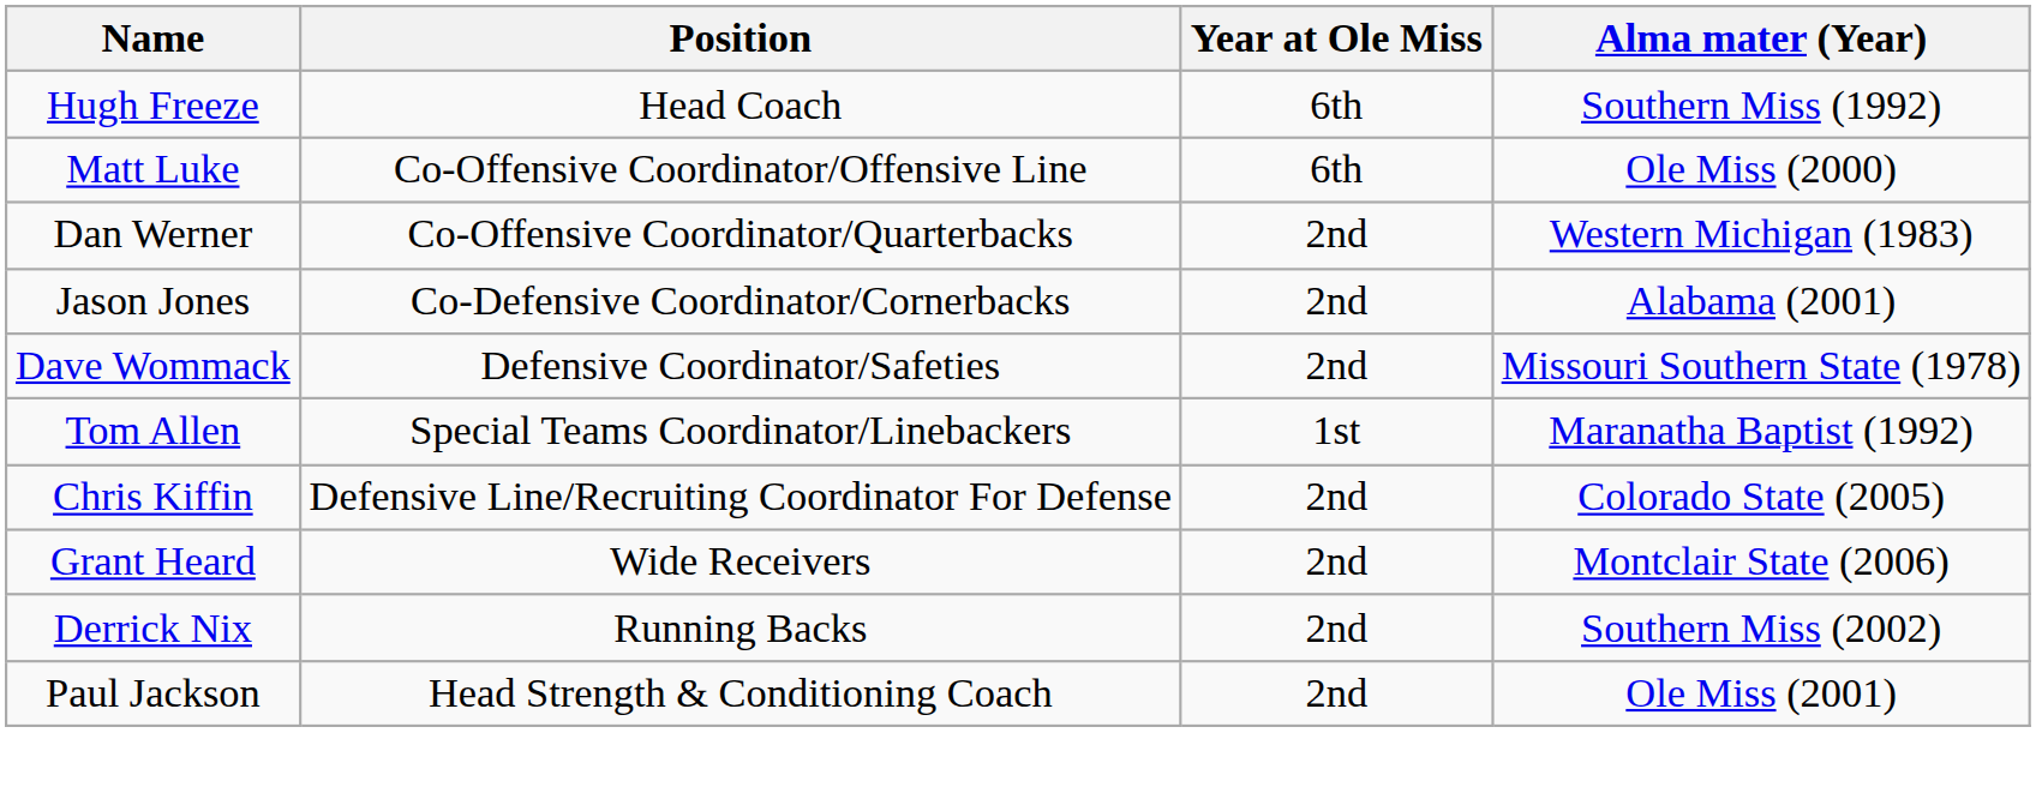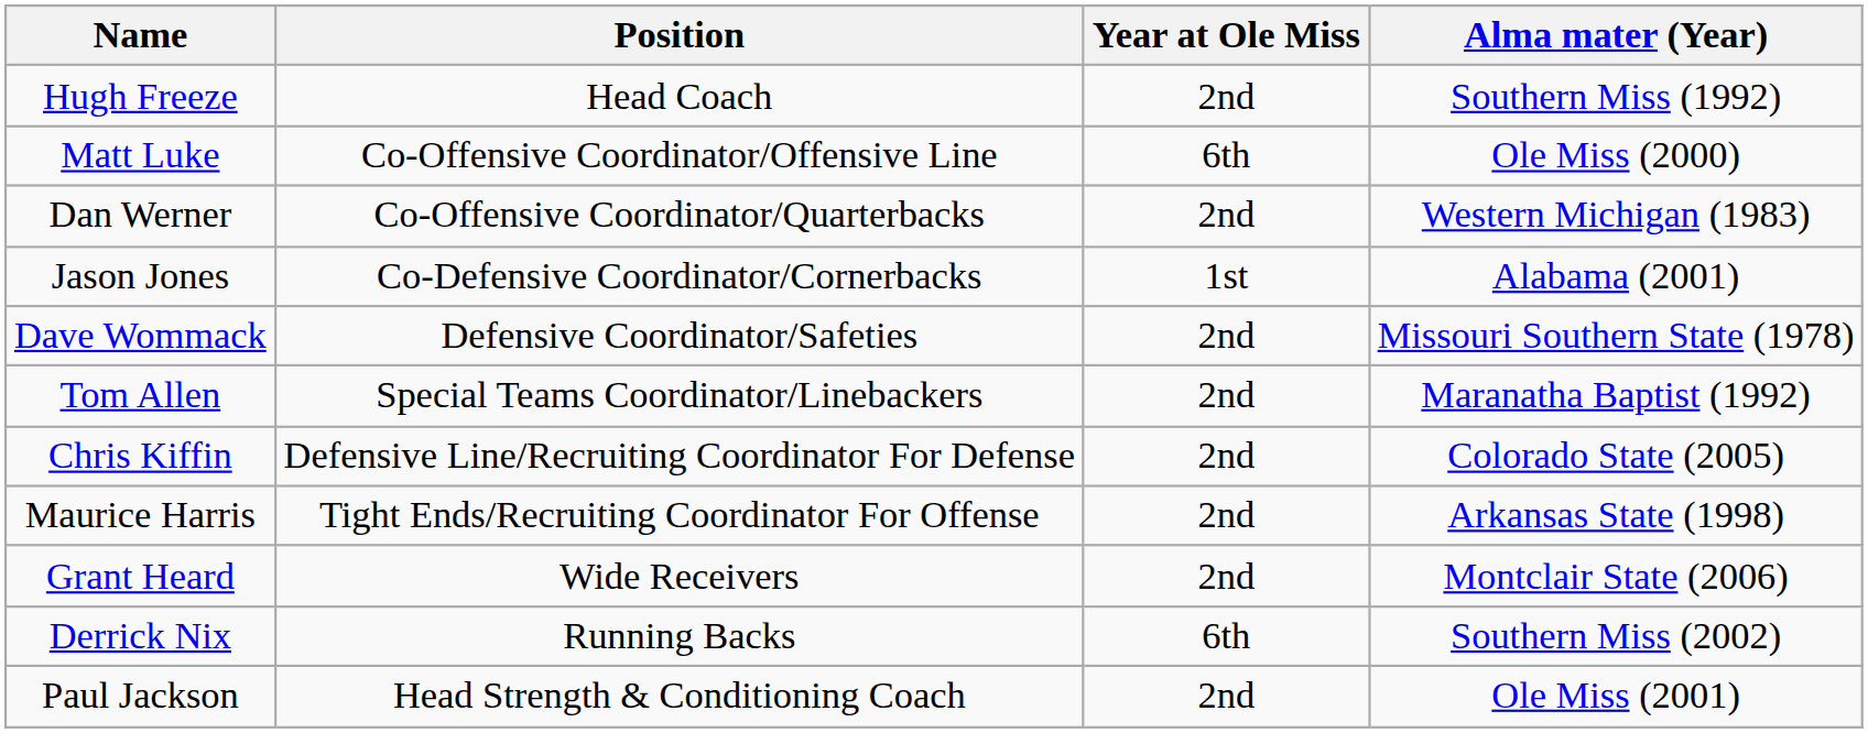Hugh Freeze | Year at Ole Miss: 6th -> 2nd
Jason Jones | Year at Ole Miss: 2nd -> 1st
Tom Allen | Year at Ole Miss: 1st -> 2nd
+ row: Maurice Harris | Tight Ends/Recruiting Coordinator For Offense | 2nd | Arkansas State (1998)
Derrick Nix | Year at Ole Miss: 2nd -> 6th
